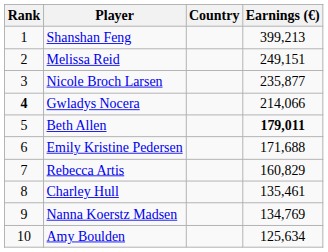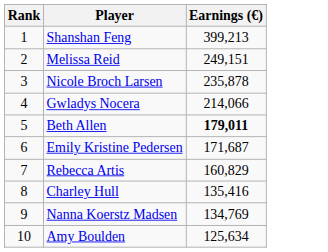- column: Country
Nicole Broch Larsen | Earnings (€): 235,877 -> 235,878
Gwladys Nocera | Rank: bold -> normal
Emily Kristine Pedersen | Earnings (€): 171,688 -> 171,687
Charley Hull | Earnings (€): 135,461 -> 135,416
